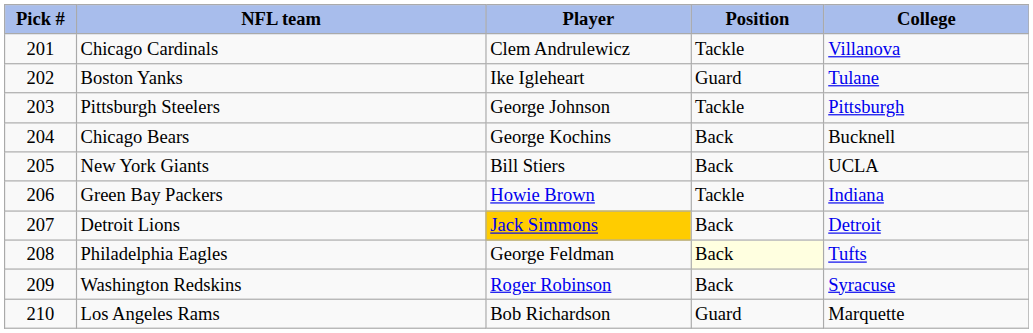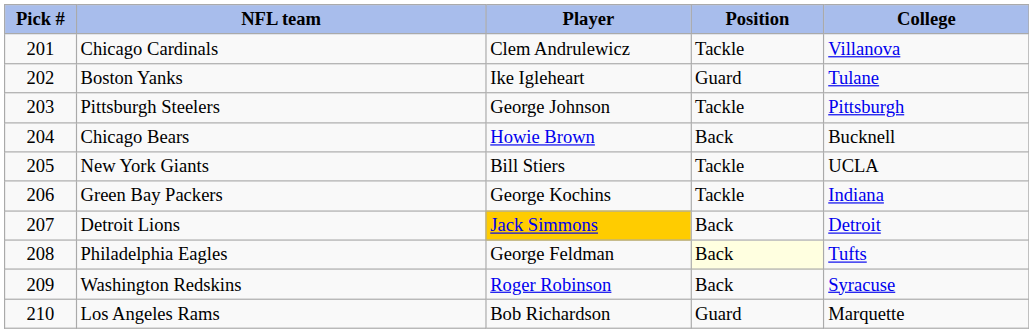Chicago Bears | Player: George Kochins -> Howie Brown
New York Giants | Position: Back -> Tackle
Green Bay Packers | Player: Howie Brown -> George Kochins
